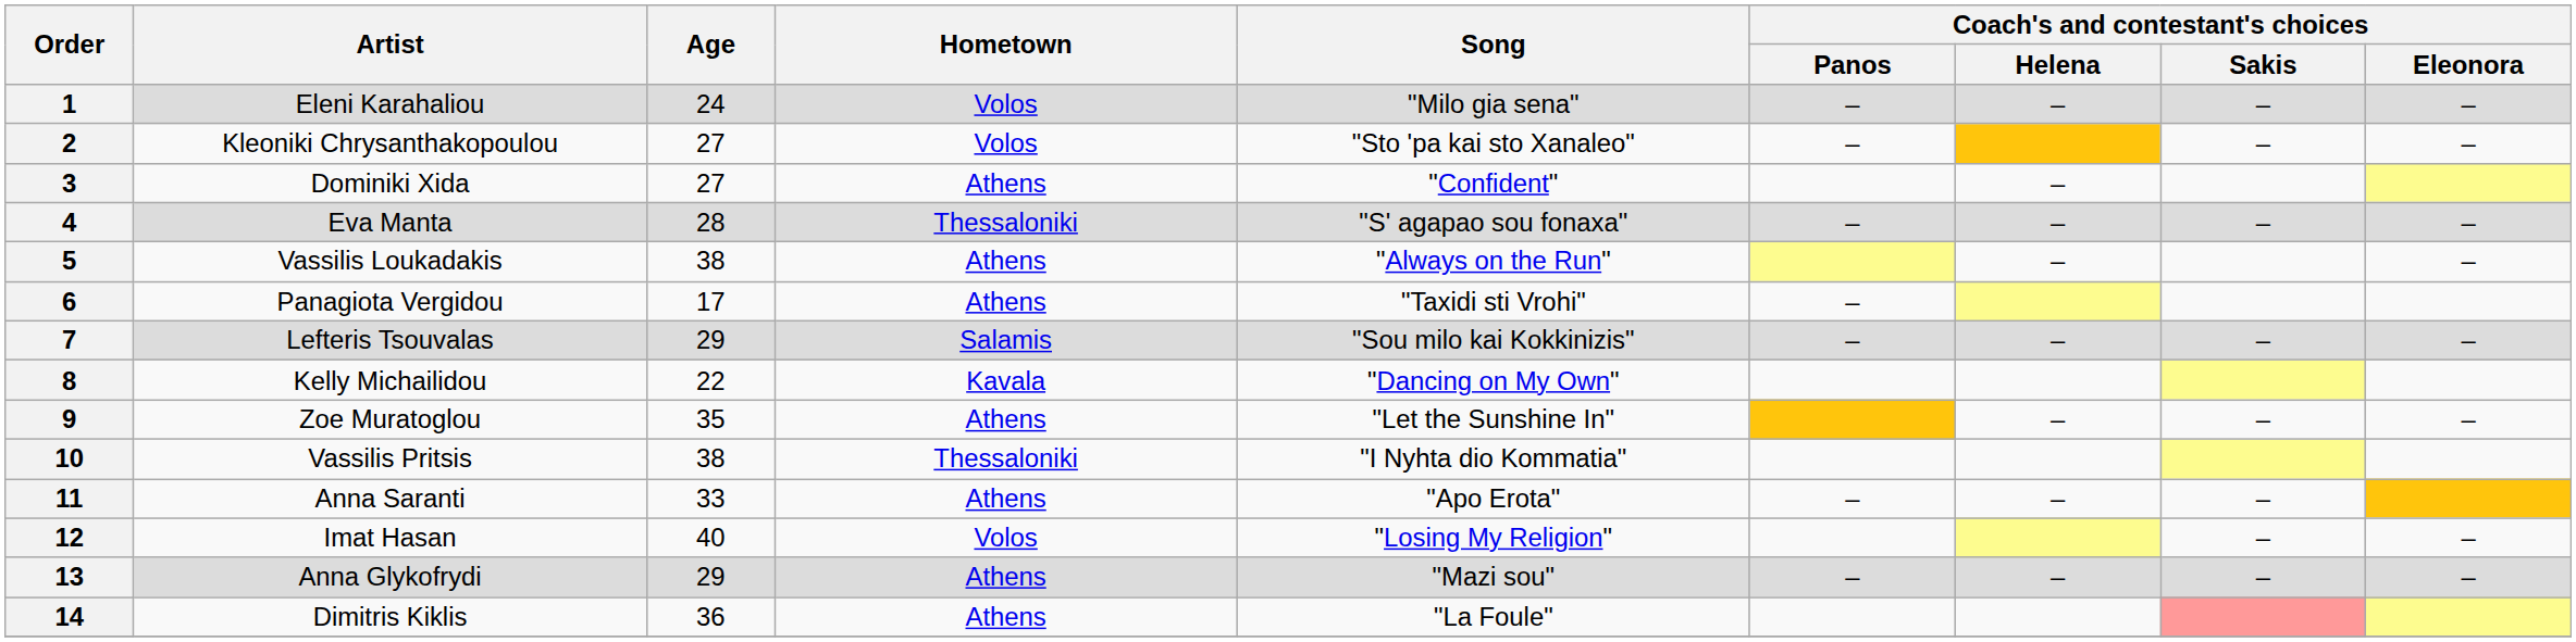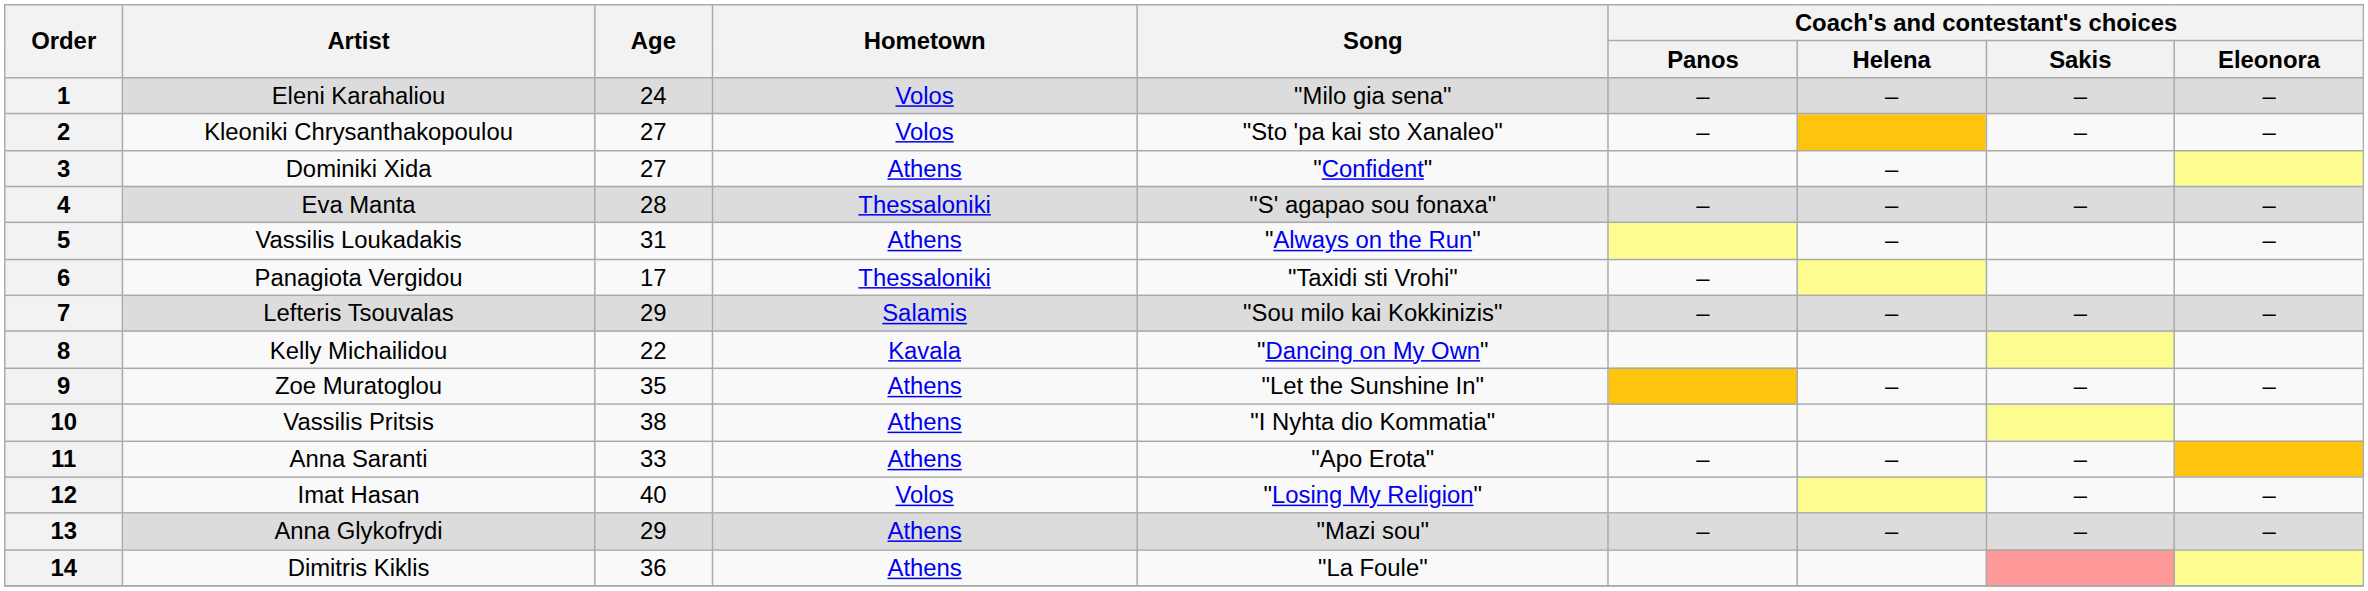5 | Age: 38 -> 31
6 | Hometown: Athens -> Thessaloniki
10 | Hometown: Thessaloniki -> Athens
